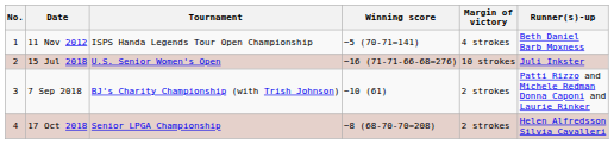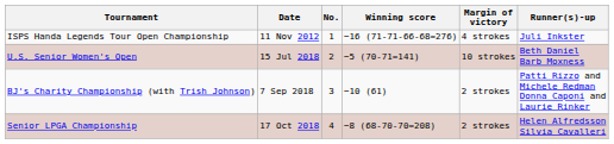columns swapped: No. <-> Tournament
11 Nov 2012 | Winning score: −5 (70-71=141) -> −16 (71-71-66-68=276)
11 Nov 2012 | Runner(s)-up: Beth Daniel Barb Moxness -> Juli Inkster
15 Jul 2018 | Winning score: −16 (71-71-66-68=276) -> −5 (70-71=141)
15 Jul 2018 | Runner(s)-up: Juli Inkster -> Beth Daniel Barb Moxness
